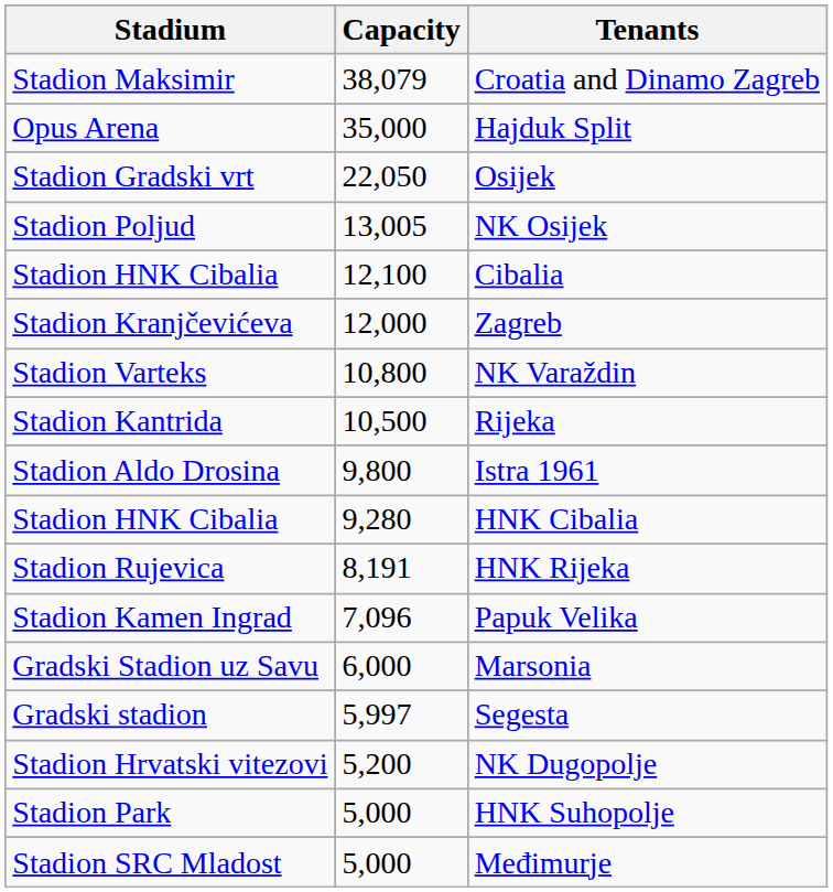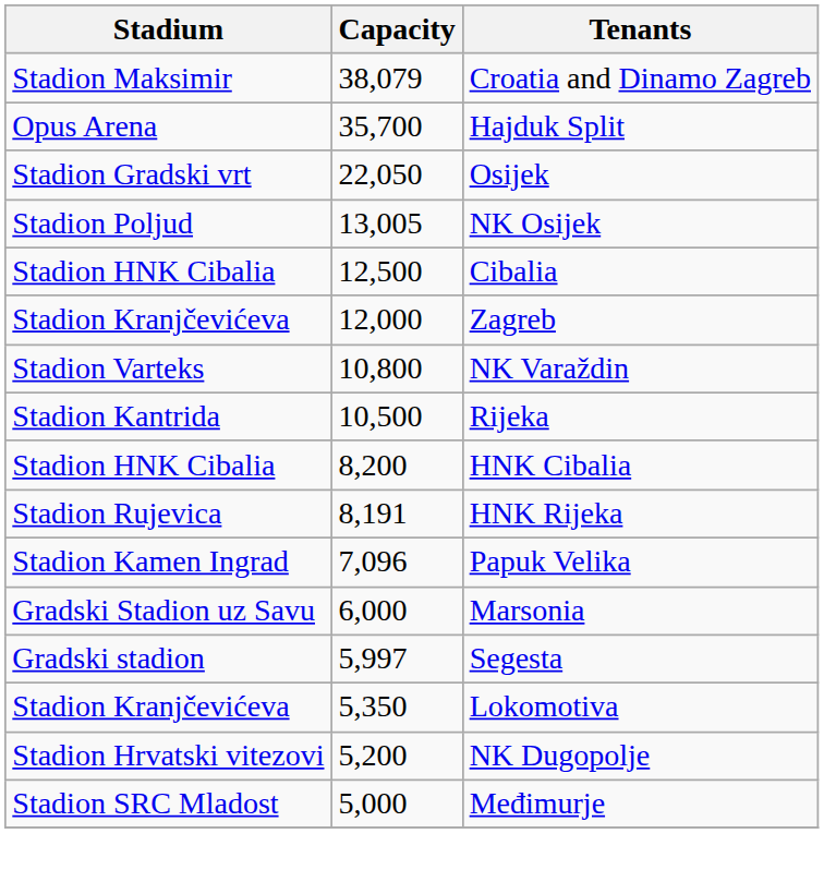Hajduk Split | Capacity: 35,000 -> 35,700
Cibalia | Capacity: 12,100 -> 12,500
- row: Stadion Aldo Drosina | 9,800 | Istra 1961
HNK Cibalia | Capacity: 9,280 -> 8,200
+ row: Stadion Kranjčevićeva | 5,350 | Lokomotiva
- row: Stadion Park | 5,000 | HNK Suhopolje
